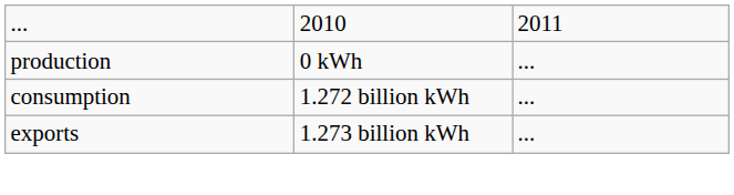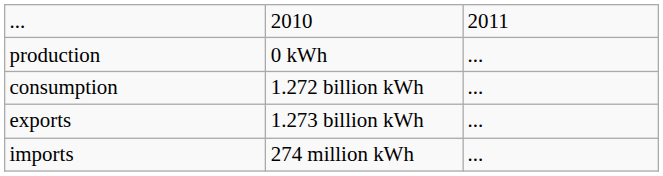+ row: imports | 274 million kWh | ...
